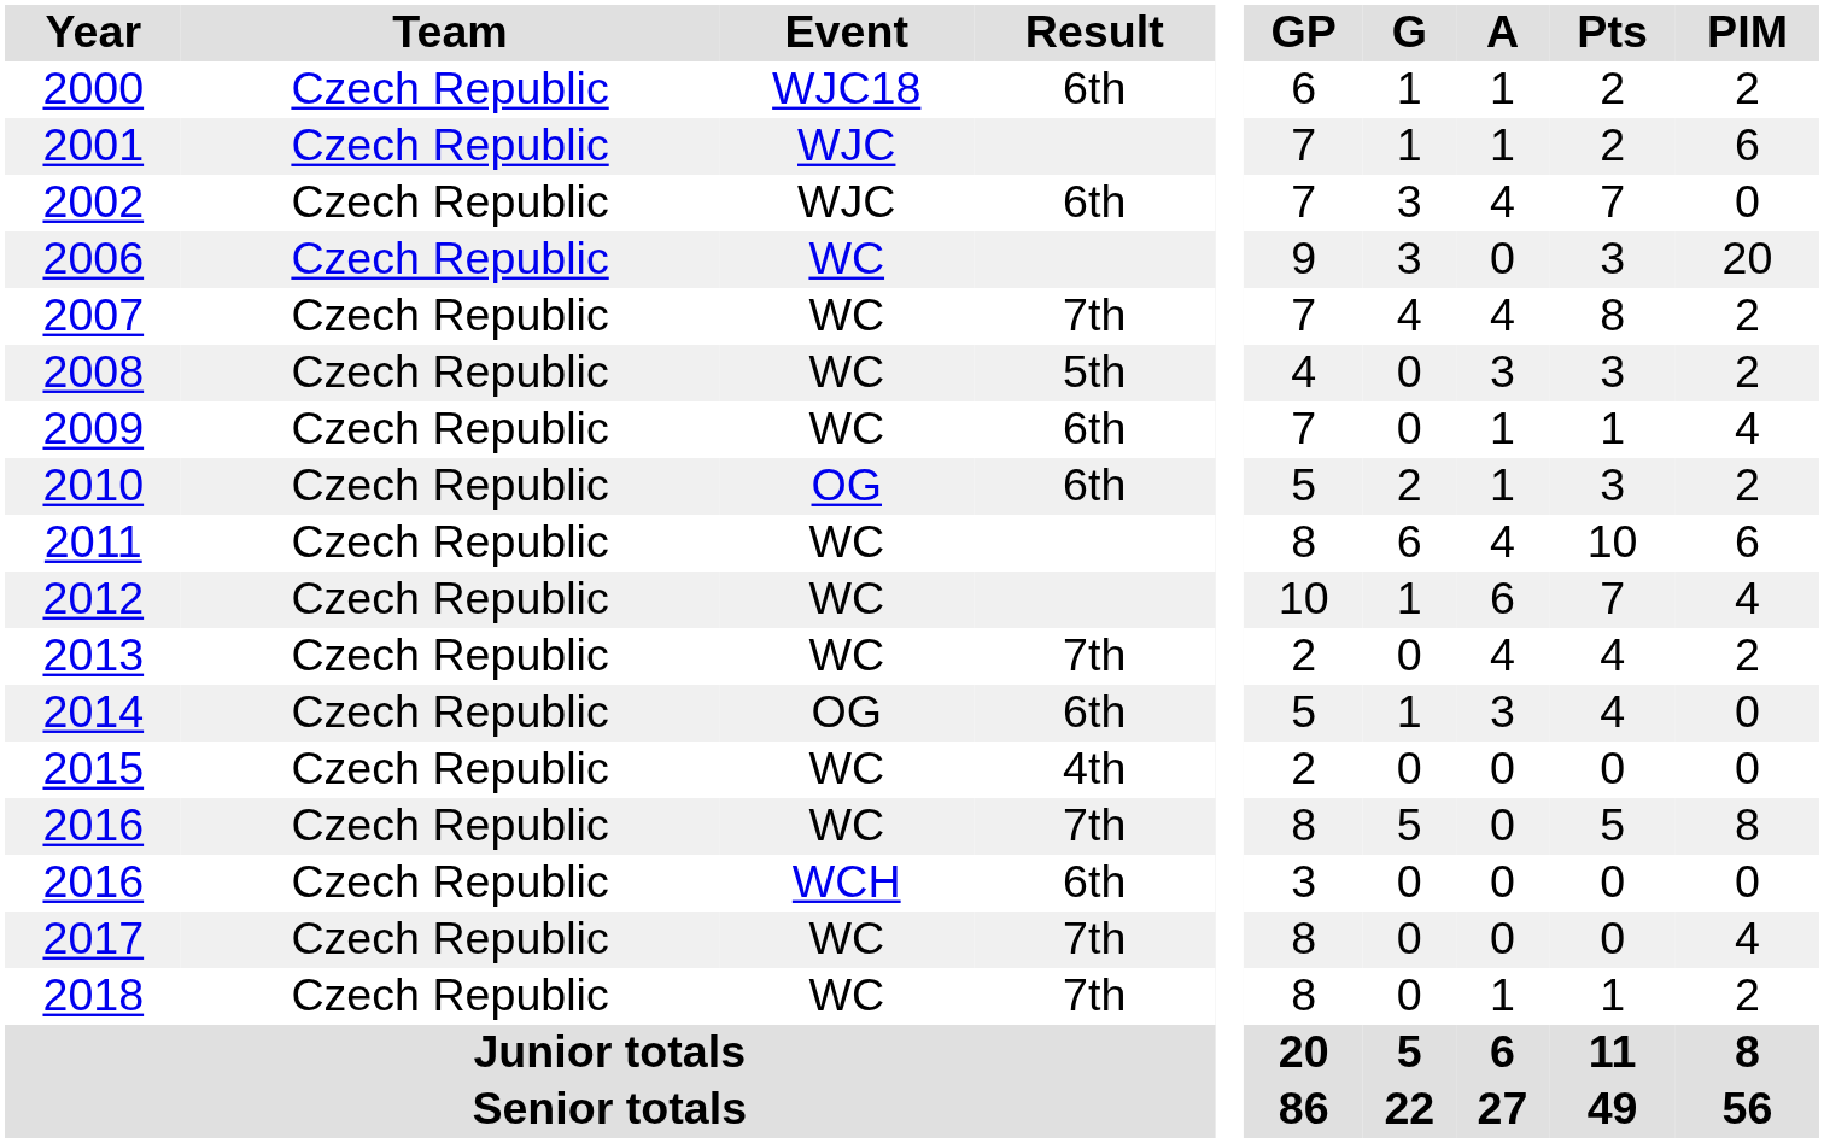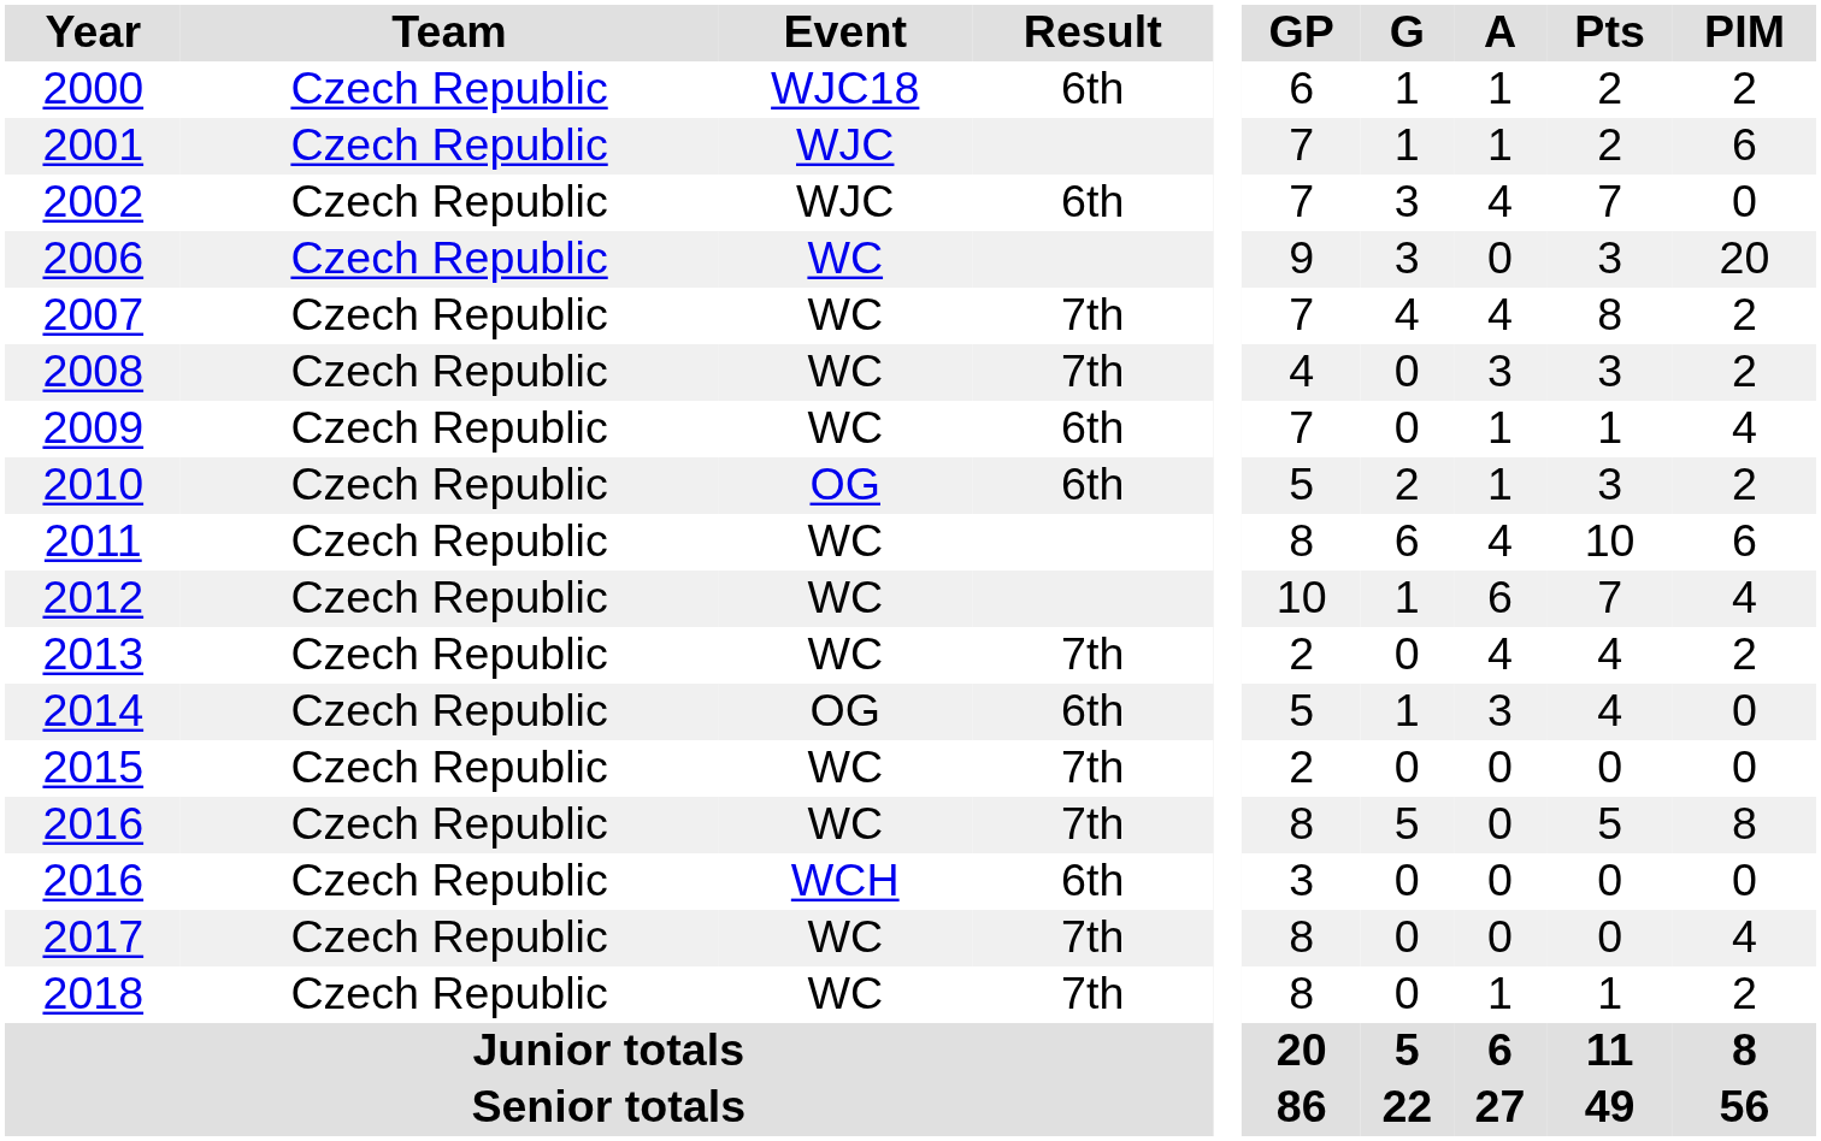2008 | Result: 5th -> 7th
2015 | Result: 4th -> 7th
